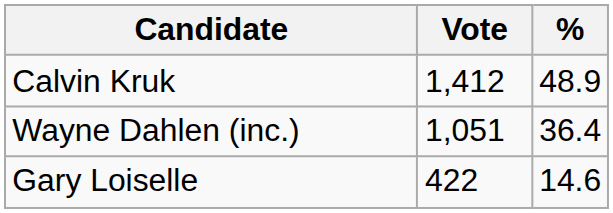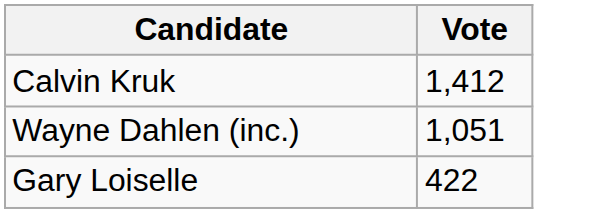- column: % | 48.9 | 36.4 | 14.6
